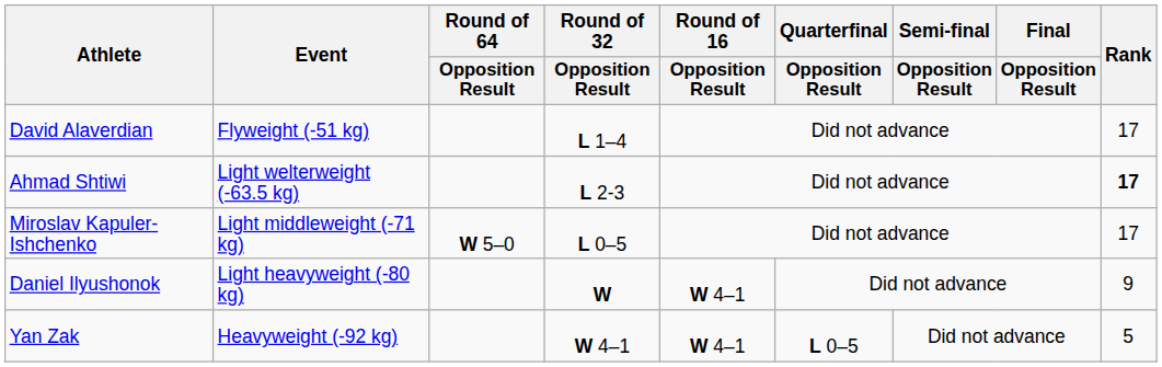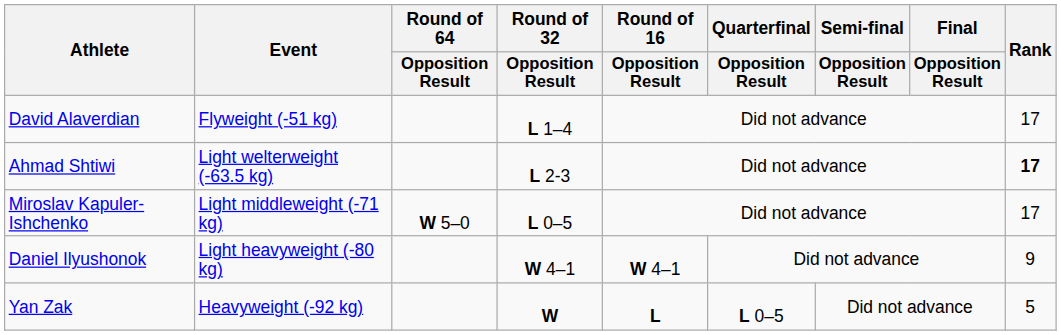Daniel Ilyushonok | Round of 32 / Opposition Result: W -> W 4–1
Yan Zak | Round of 32 / Opposition Result: W 4–1 -> W
Yan Zak | Round of 16 / Opposition Result: W 4–1 -> L
